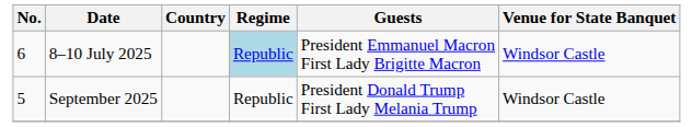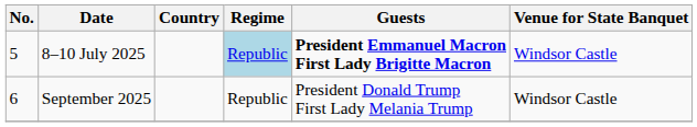8–10 July 2025 | No.: 6 -> 5
8–10 July 2025 | Guests: normal -> bold
September 2025 | No.: 5 -> 6
